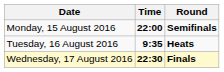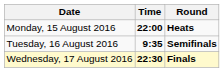Monday, 15 August 2016 | Round: Semifinals -> Heats
Tuesday, 16 August 2016 | Round: Heats -> Semifinals
